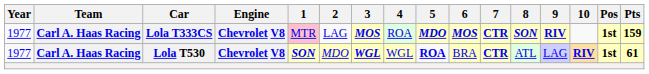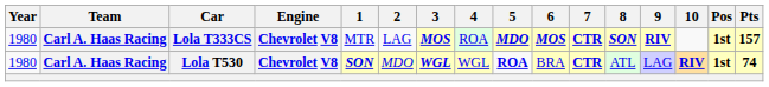Lola T333CS | Year: 1977 -> 1980
Lola T333CS | 1: pink background -> no background
Lola T333CS | Pts: 159 -> 157
Lola T530 | Year: 1977 -> 1980
Lola T530 | Pts: 61 -> 74
